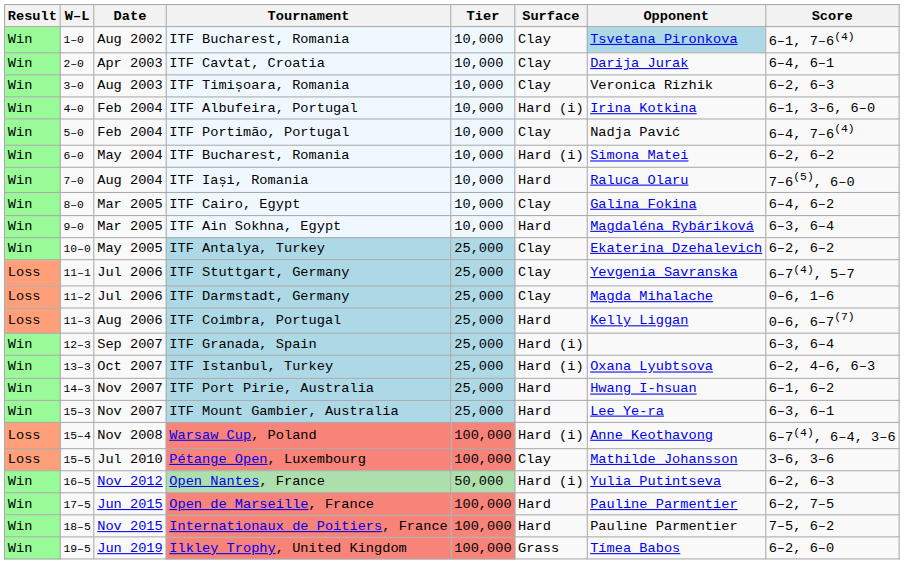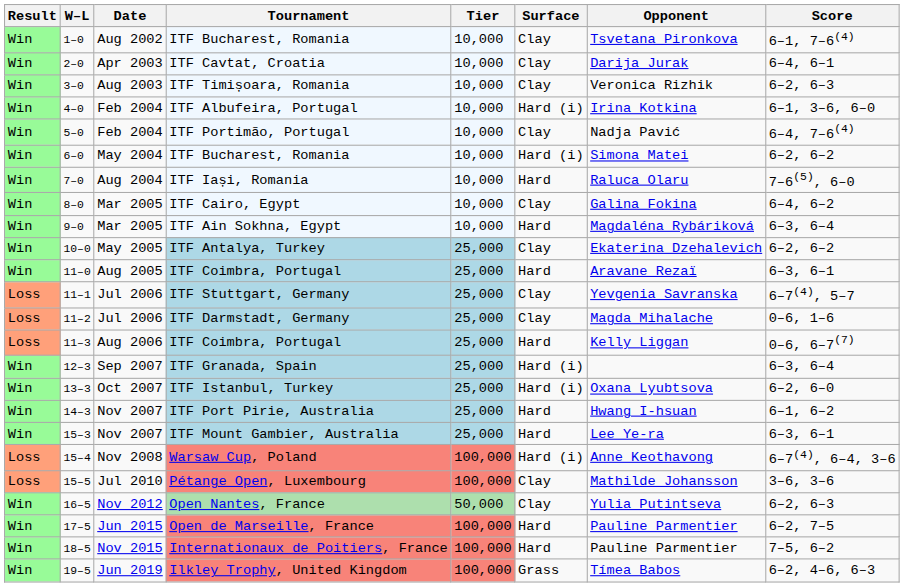1–0 / ITF Bucharest, Romania | Opponent: lightblue background -> no background
+ row: Win | 11–0 | Aug 2005 | ITF Coimbra, Portugal | 25,000 | Hard | Aravane Rezaï | 6–3, 6–1
ITF Istanbul, Turkey | Score: 6–2, 4–6, 6–3 -> 6–2, 6–0
Open Nantes, France | Surface: Hard (i) -> Clay
Ilkley Trophy, United Kingdom | Score: 6–2, 6–0 -> 6–2, 4–6, 6–3
